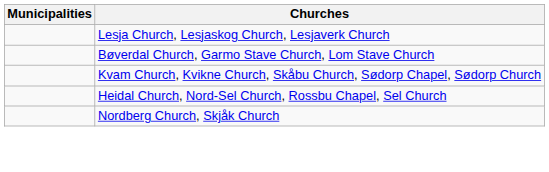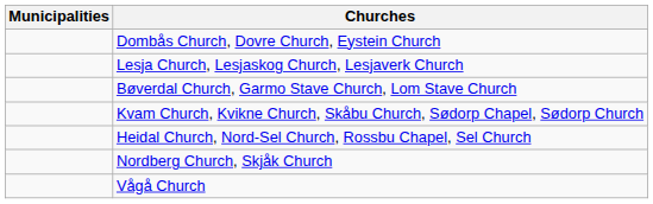+ row: Dombås Church, Dovre Church, Eystein Church
+ row: Vågå Church
